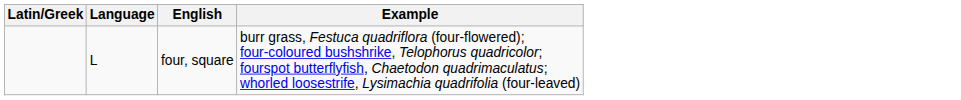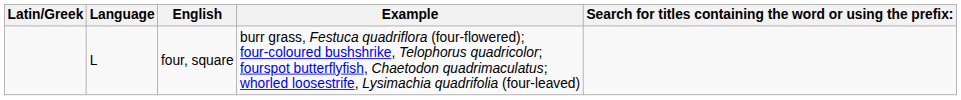+ column: Search for titles containing the word or using the prefix:
